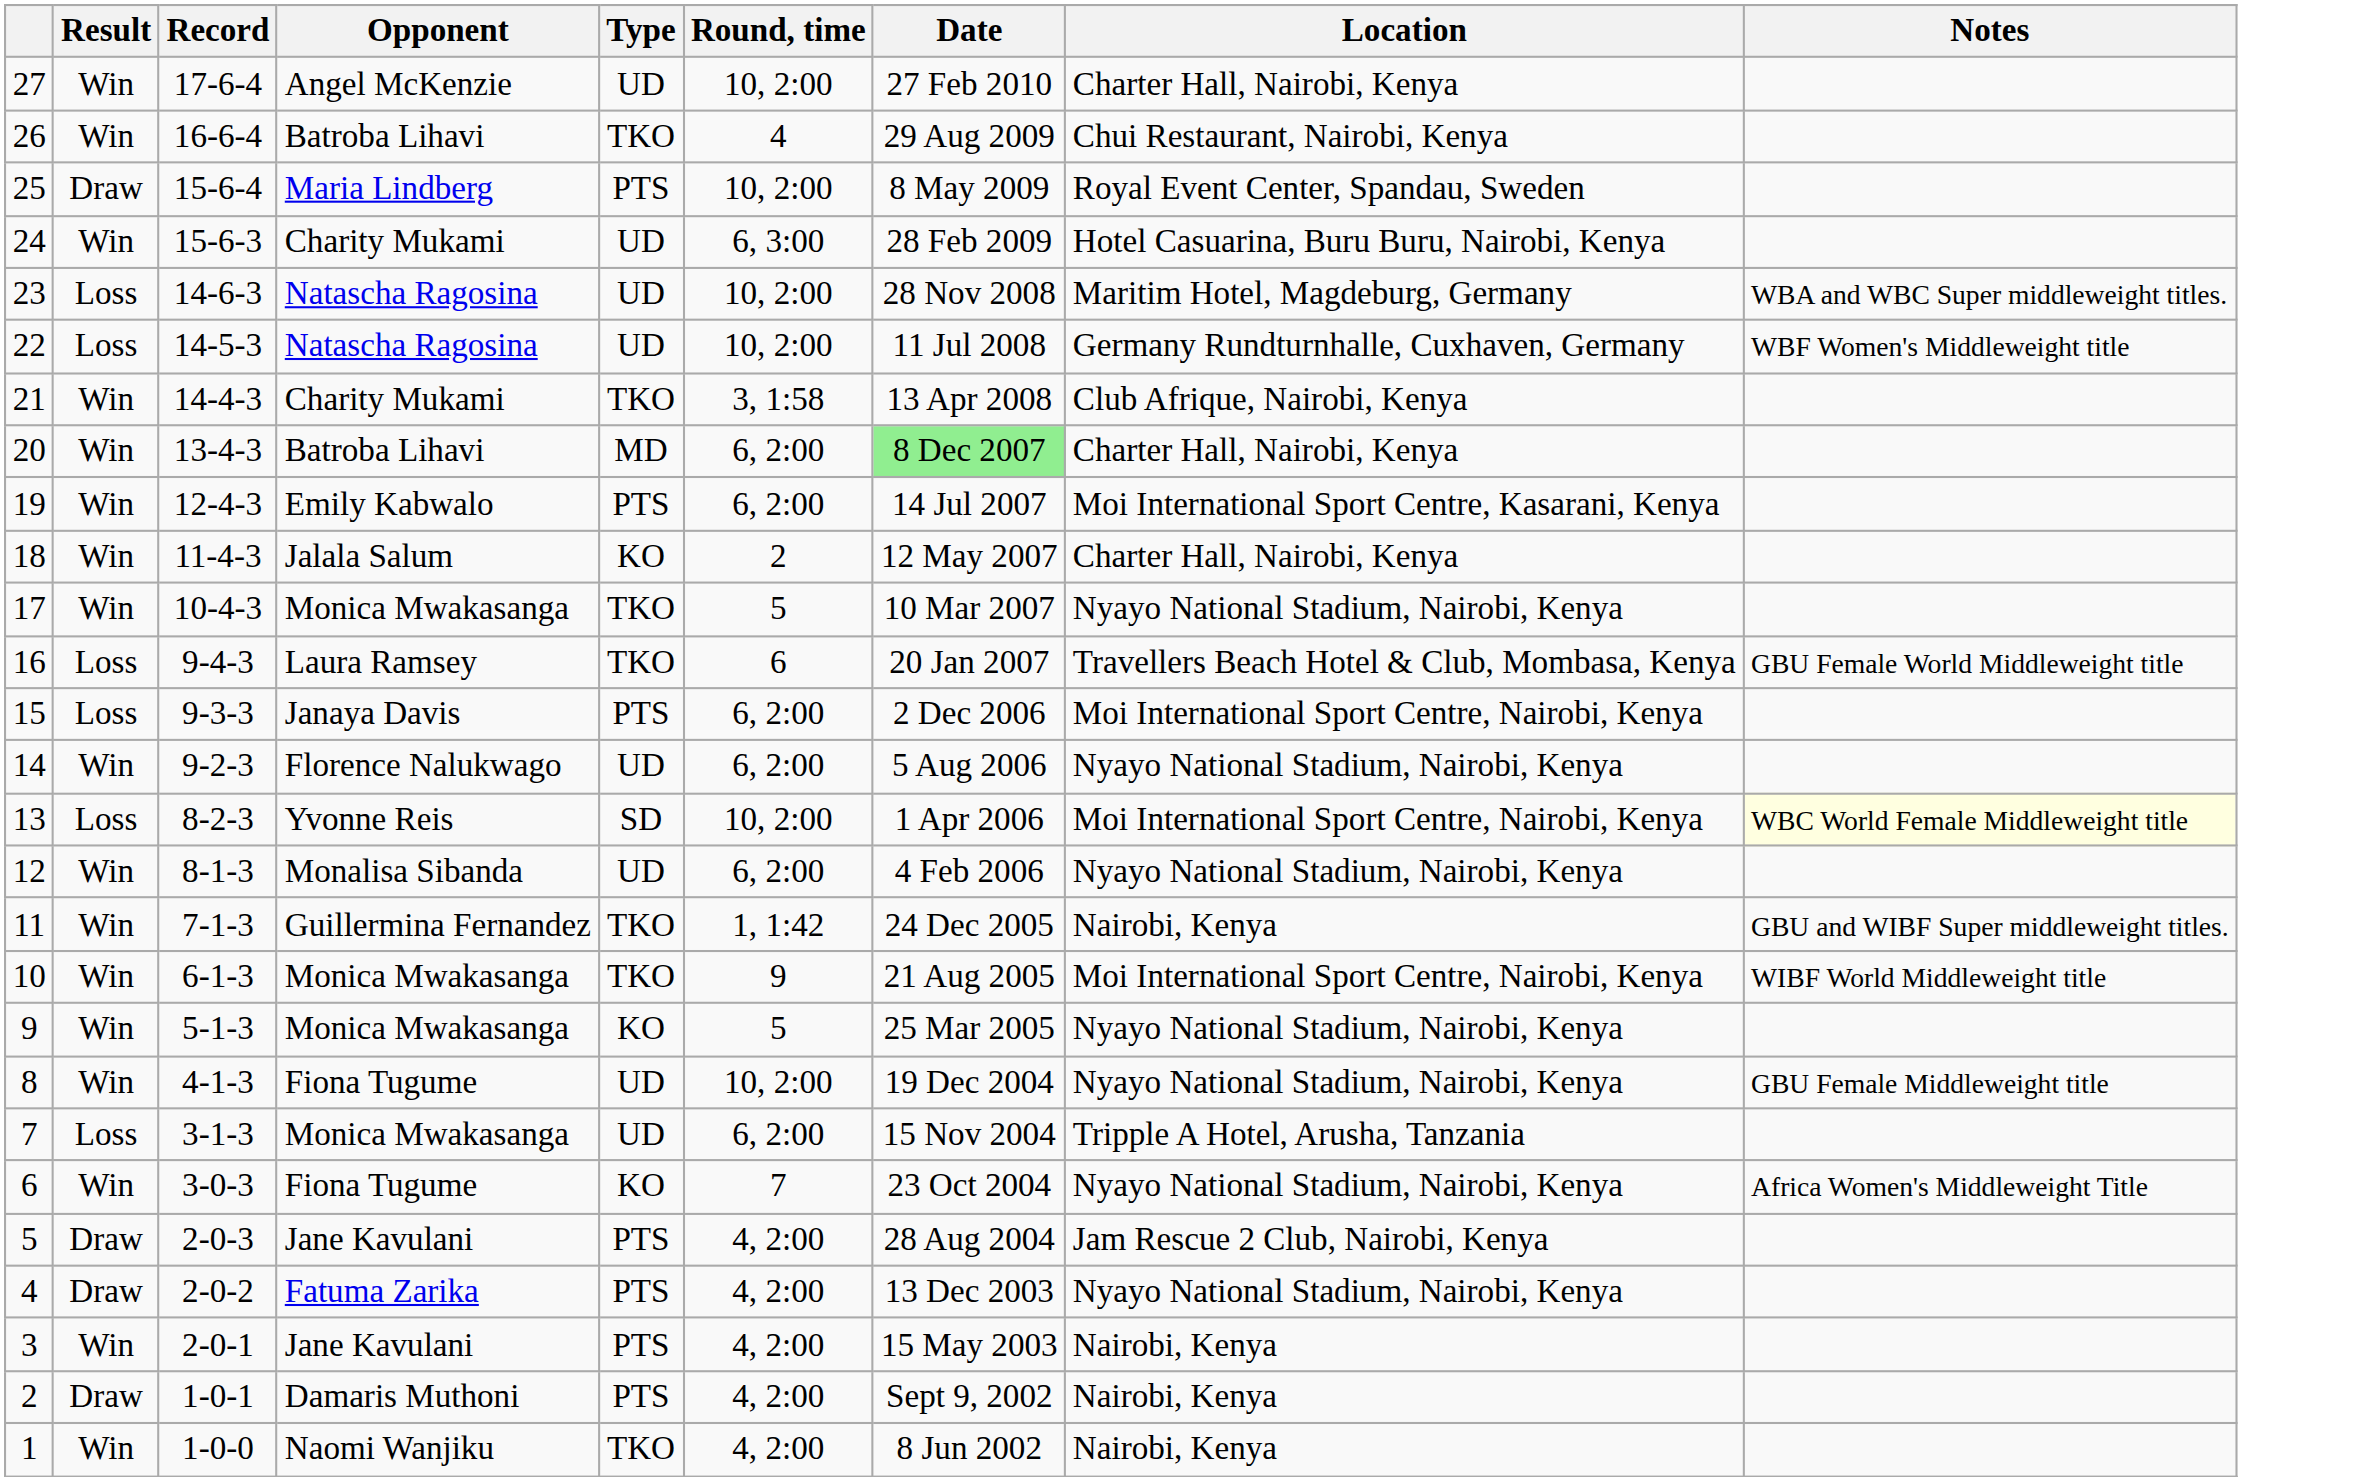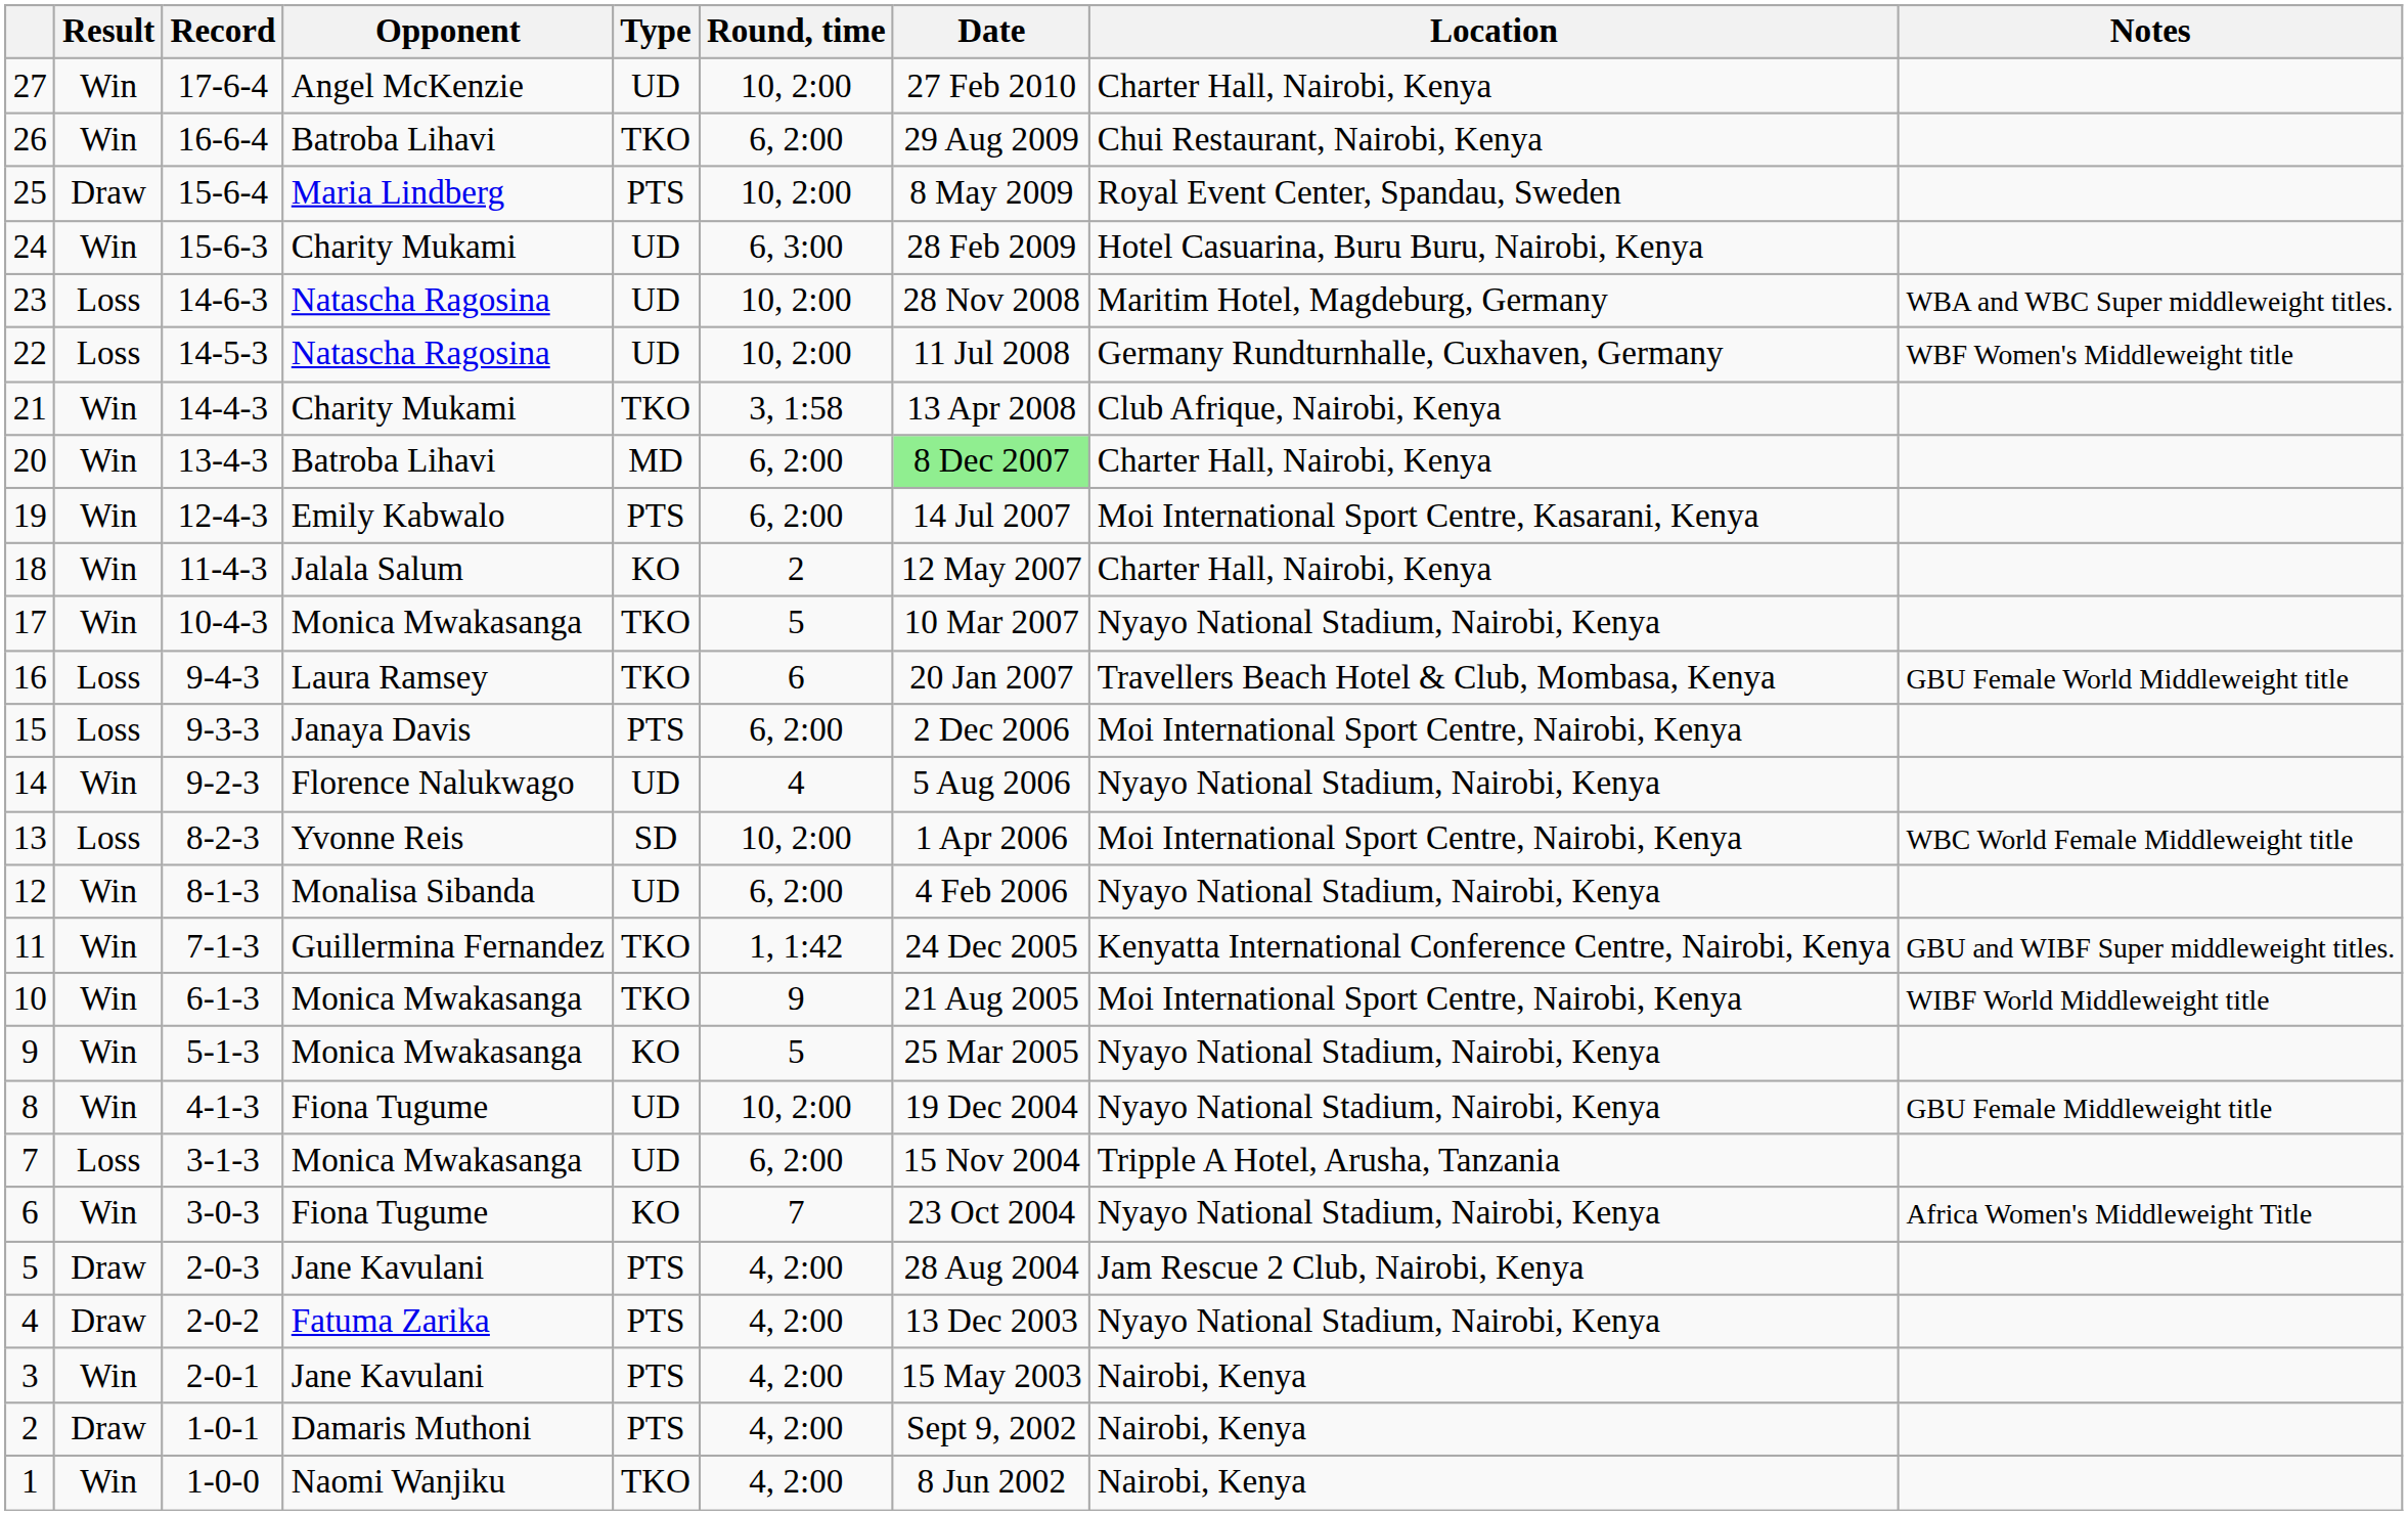26 | Round, time: 4 -> 6, 2:00
14 | Round, time: 6, 2:00 -> 4
13 | Notes: lightyellow background -> no background
11 | Location: Nairobi, Kenya -> Kenyatta International Conference Centre, Nairobi, Kenya
